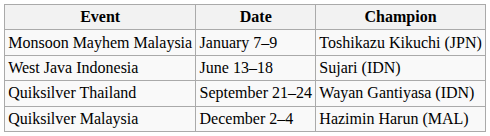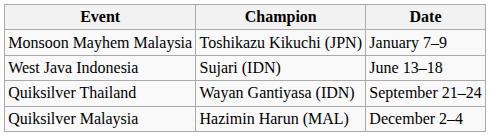columns swapped: Date <-> Champion
